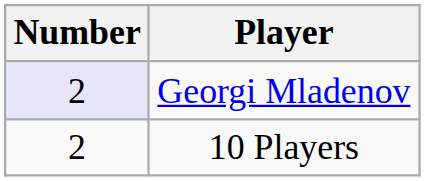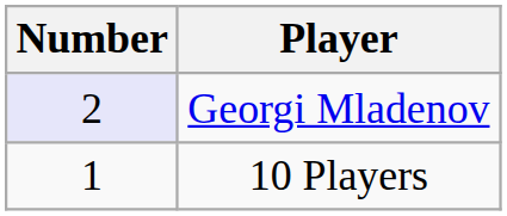10 Players | Number: 2 -> 1
